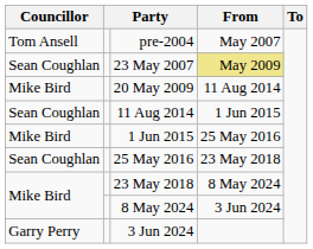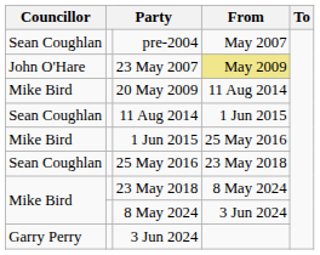pre-2004 | Councillor: Tom Ansell -> Sean Coughlan
23 May 2007 | Councillor: Sean Coughlan -> John O'Hare
